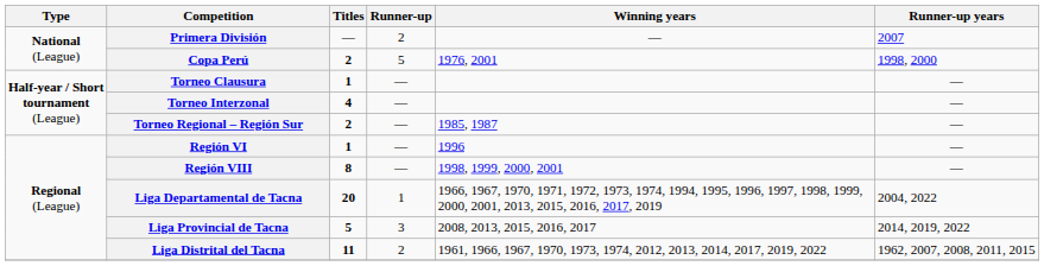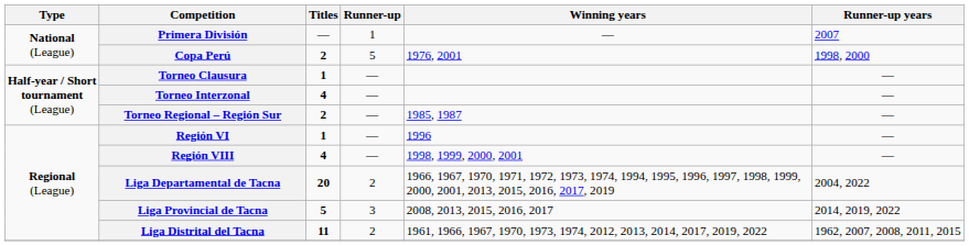Primera División | Runner-up: 2 -> 1
Región VIII | Titles: 8 -> 4
Liga Departamental de Tacna | Runner-up: 1 -> 2
